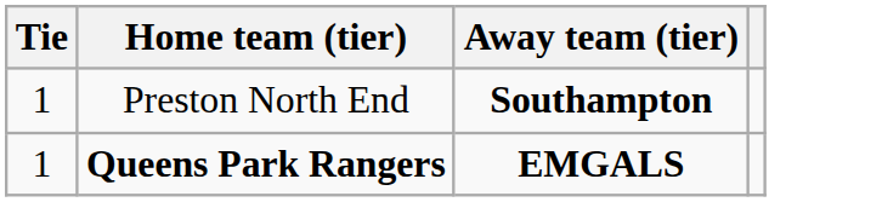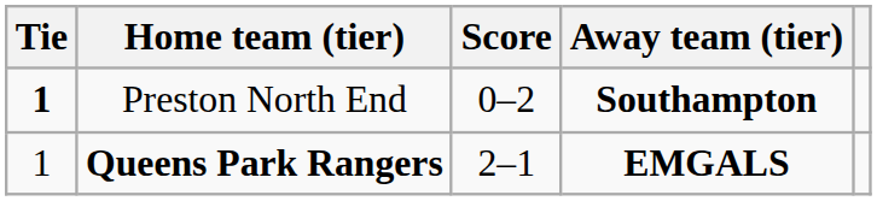+ column: Score | 0–2 | 2–1
Preston North End | Tie: normal -> bold
